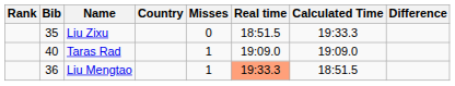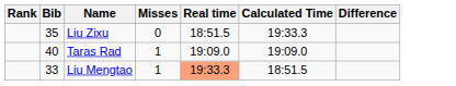- column: Country
Liu Mengtao | Bib: 36 -> 33
